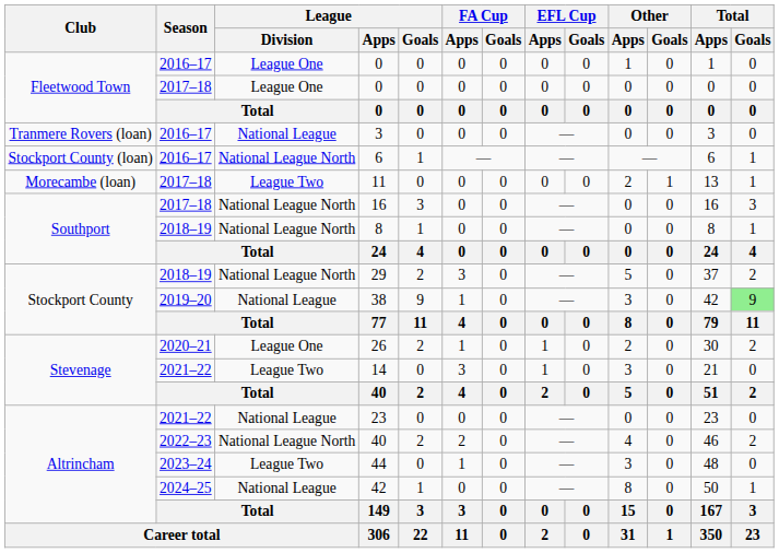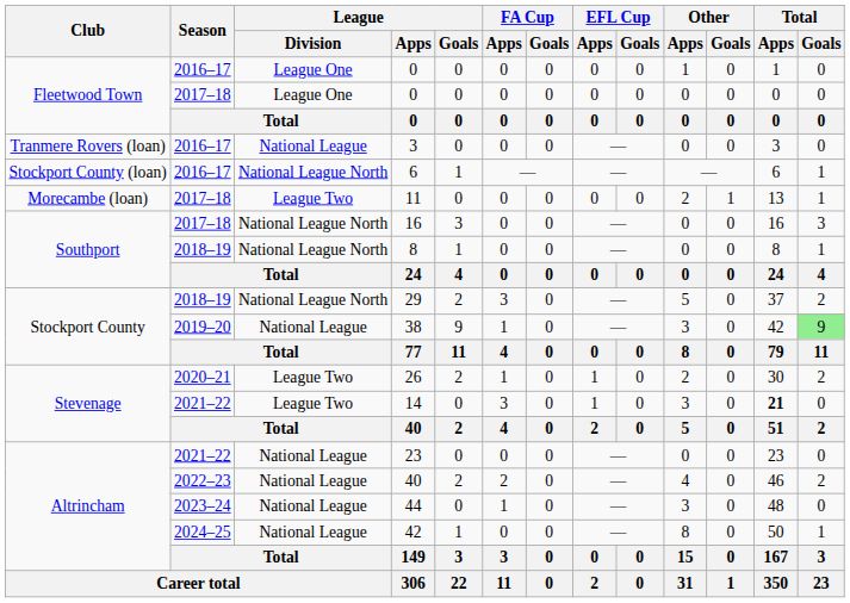26 | League / Division: League One -> League Two
14 | Total / Apps: normal -> bold
2022–23 / 40 | League / Division: National League North -> National League
44 | League / Division: League Two -> National League
